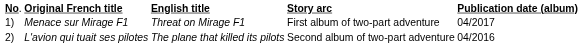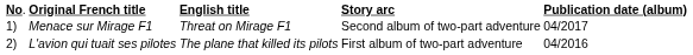Menace sur Mirage F1 | column 4: First album of two-part adventure -> Second album of two-part adventure
L'avion qui tuait ses pilotes | column 4: Second album of two-part adventure -> First album of two-part adventure
